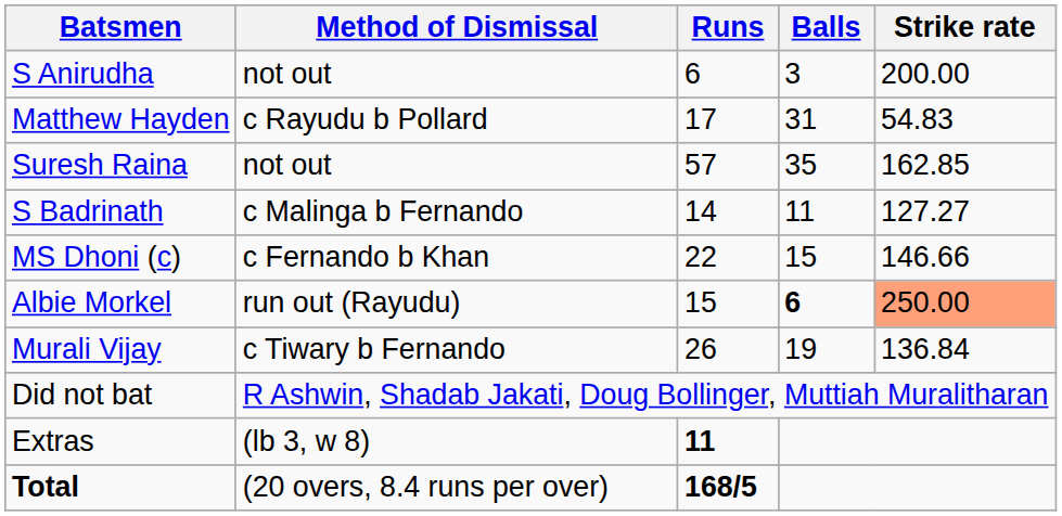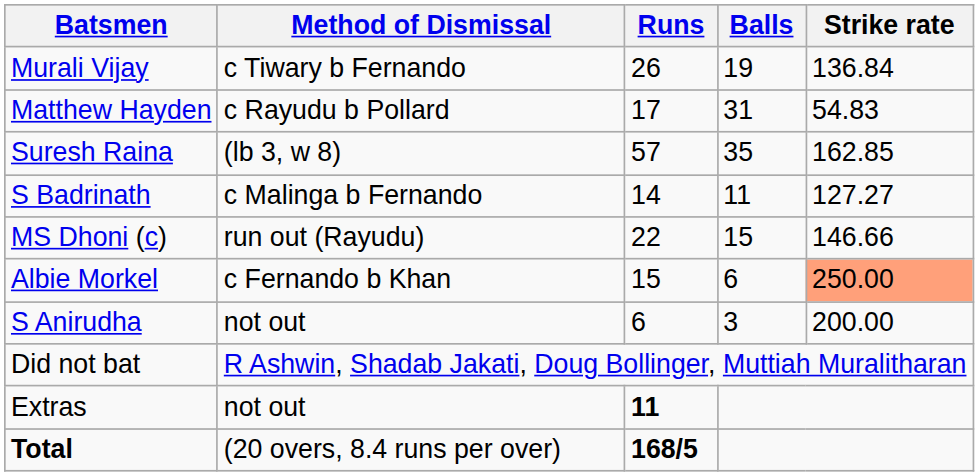rows swapped: Murali Vijay <-> S Anirudha
Suresh Raina | Method of Dismissal: not out -> (lb 3, w 8)
MS Dhoni (c) | Method of Dismissal: c Fernando b Khan -> run out (Rayudu)
Albie Morkel | Method of Dismissal: run out (Rayudu) -> c Fernando b Khan
Albie Morkel | Balls: bold -> normal
Extras | Method of Dismissal: (lb 3, w 8) -> not out
